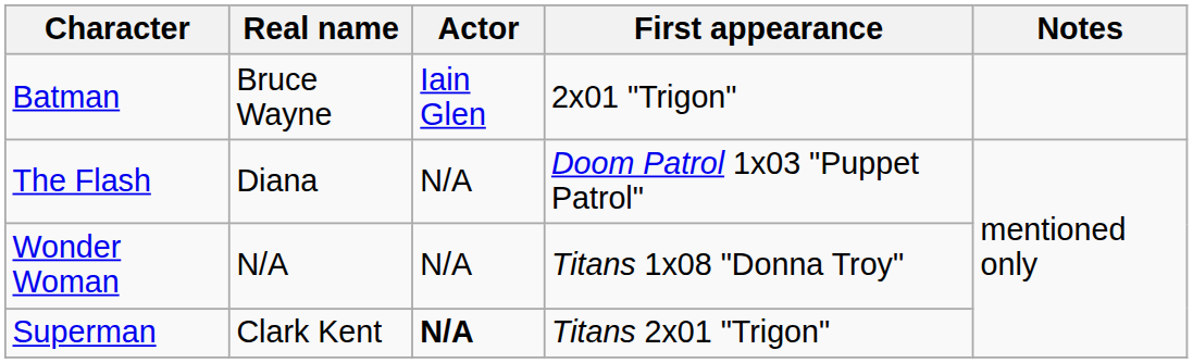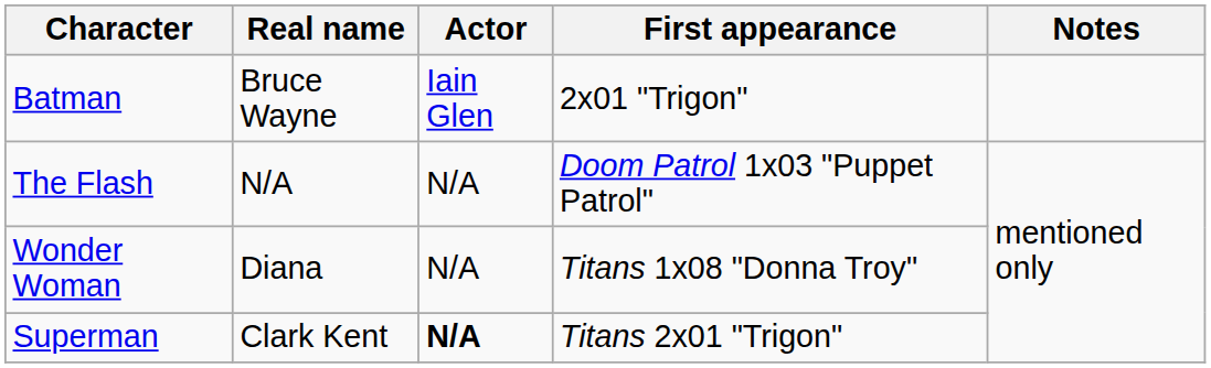The Flash | Real name: Diana -> N/A
Wonder Woman | Real name: N/A -> Diana
